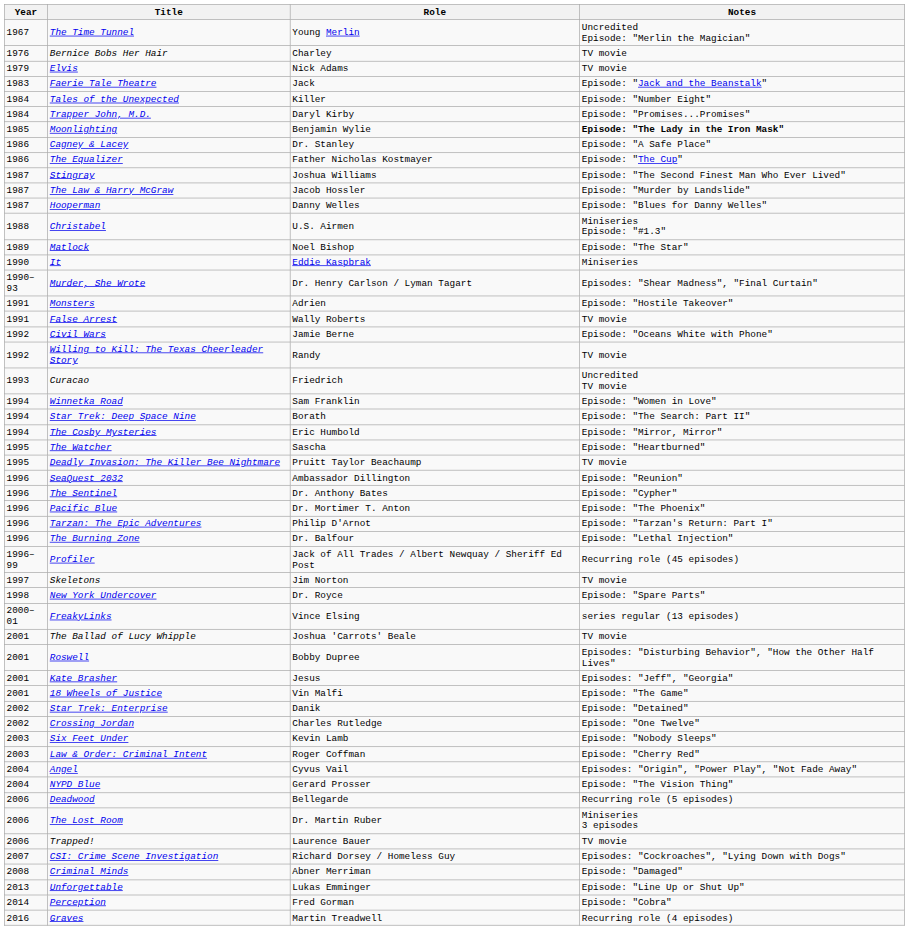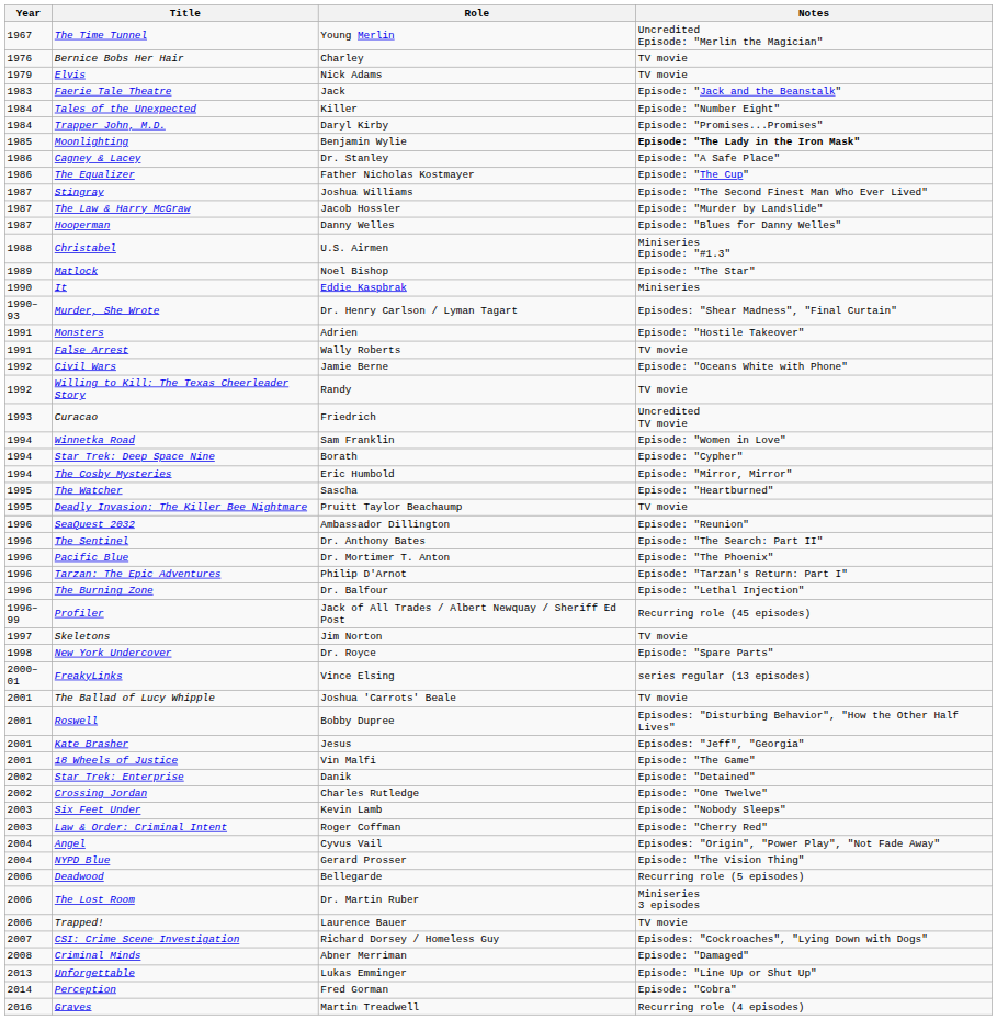Star Trek: Deep Space Nine | Notes: Episode: "The Search: Part II" -> Episode: "Cypher"
The Sentinel | Notes: Episode: "Cypher" -> Episode: "The Search: Part II"
